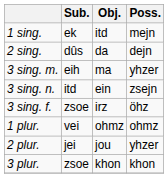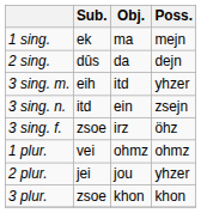1 sing. | Obj.: itd -> ma
3 sing. m. | Obj.: ma -> itd
